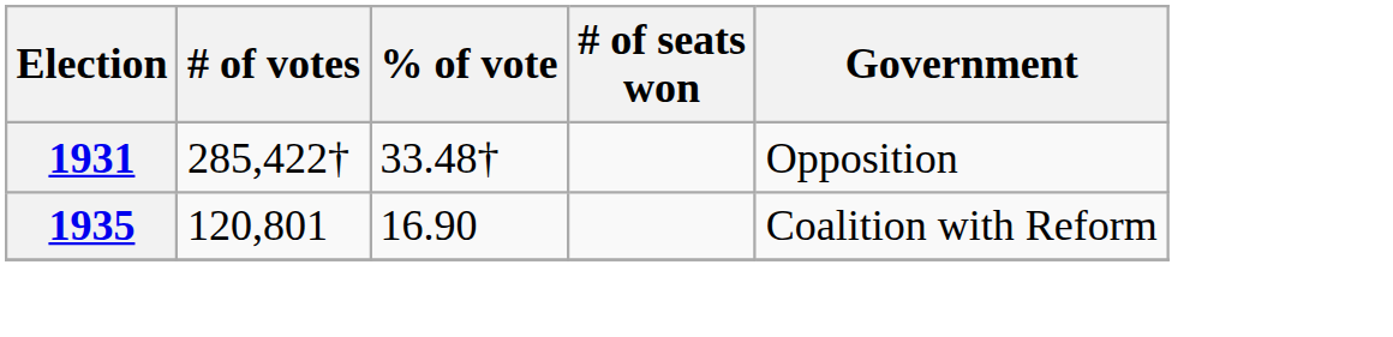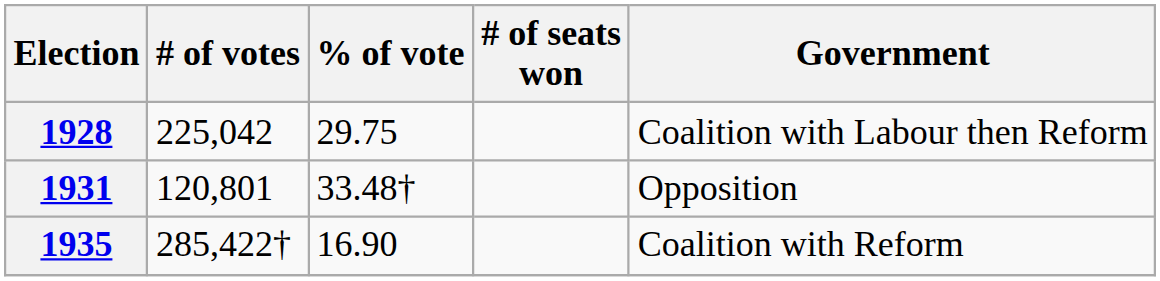+ row: 1928 | 225,042 | 29.75 | Coalition with Labour then Reform
1931 | # of votes: 285,422† -> 120,801
1935 | # of votes: 120,801 -> 285,422†
